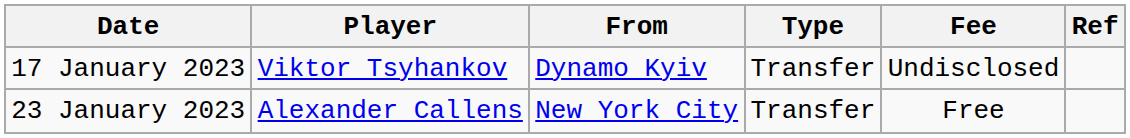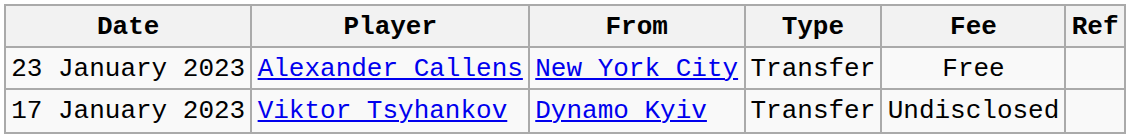rows swapped: 17 January 2023 <-> 23 January 2023
